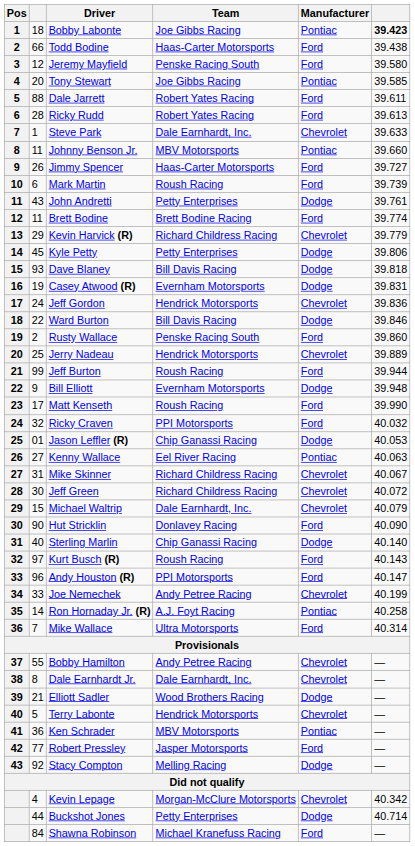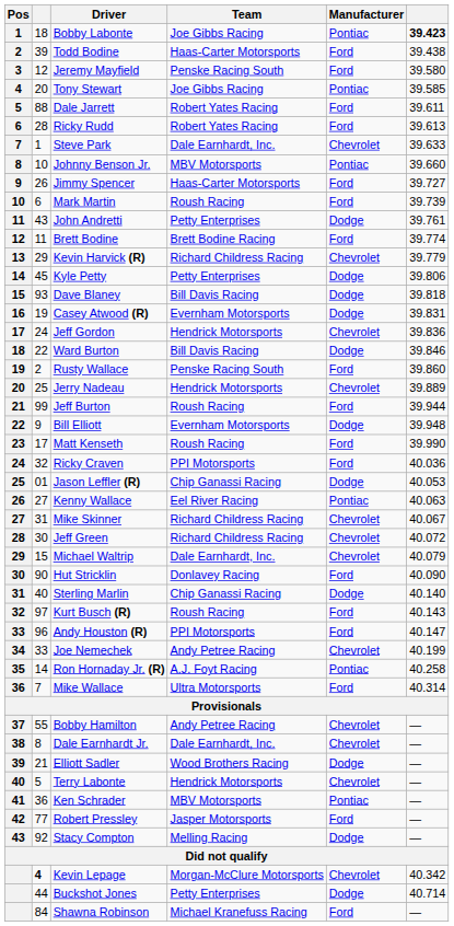Todd Bodine | column 2: 66 -> 39
Johnny Benson Jr. | column 2: 11 -> 10
Ricky Craven | column 6: 40.032 -> 40.036
Kevin Lepage | column 2: normal -> bold
